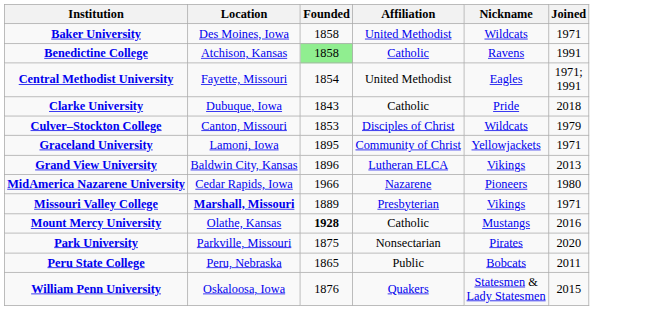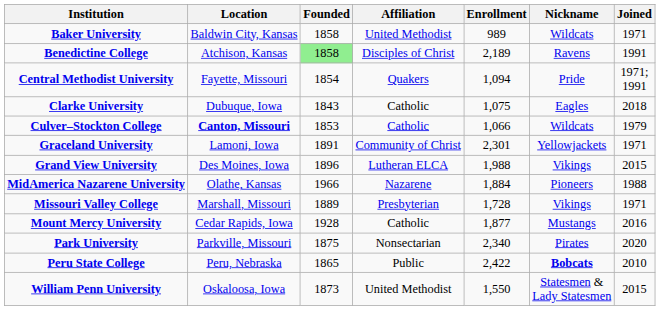+ column: Enrollment | 989 | 2,189 | 1,094 | 1,075 | 1,066 | 2,301 | 1,988 | 1,884 | 1,728 | 1,877 | 2,340 | 2,422 | 1,550
Baker University | Location: Des Moines, Iowa -> Baldwin City, Kansas
Benedictine College | Affiliation: Catholic -> Disciples of Christ
Central Methodist University | Affiliation: United Methodist -> Quakers
Central Methodist University | Nickname: Eagles -> Pride
Clarke University | Nickname: Pride -> Eagles
Culver–Stockton College | Location: normal -> bold
Culver–Stockton College | Affiliation: Disciples of Christ -> Catholic
Graceland University | Founded: 1895 -> 1891
Grand View University | Location: Baldwin City, Kansas -> Des Moines, Iowa
Grand View University | Joined: 2013 -> 2015
MidAmerica Nazarene University | Location: Cedar Rapids, Iowa -> Olathe, Kansas
MidAmerica Nazarene University | Joined: 1980 -> 1988
Missouri Valley College | Location: bold -> normal
Mount Mercy University | Location: Olathe, Kansas -> Cedar Rapids, Iowa
Mount Mercy University | Founded: bold -> normal
Peru State College | Nickname: normal -> bold
Peru State College | Joined: 2011 -> 2010
William Penn University | Founded: 1876 -> 1873
William Penn University | Affiliation: Quakers -> United Methodist
